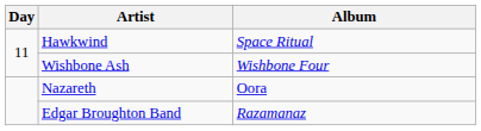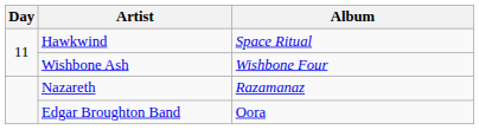Nazareth | Album: Oora -> Razamanaz
Edgar Broughton Band | Album: Razamanaz -> Oora
